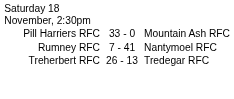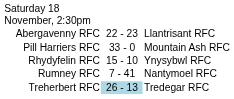+ row: Abergavenny RFC | 22 - 23 | Llantrisant RFC
+ row: Rhydyfelin RFC | 15 - 10 | Ynysybwl RFC
Treherbert RFC | column 2: no background -> lightblue background
